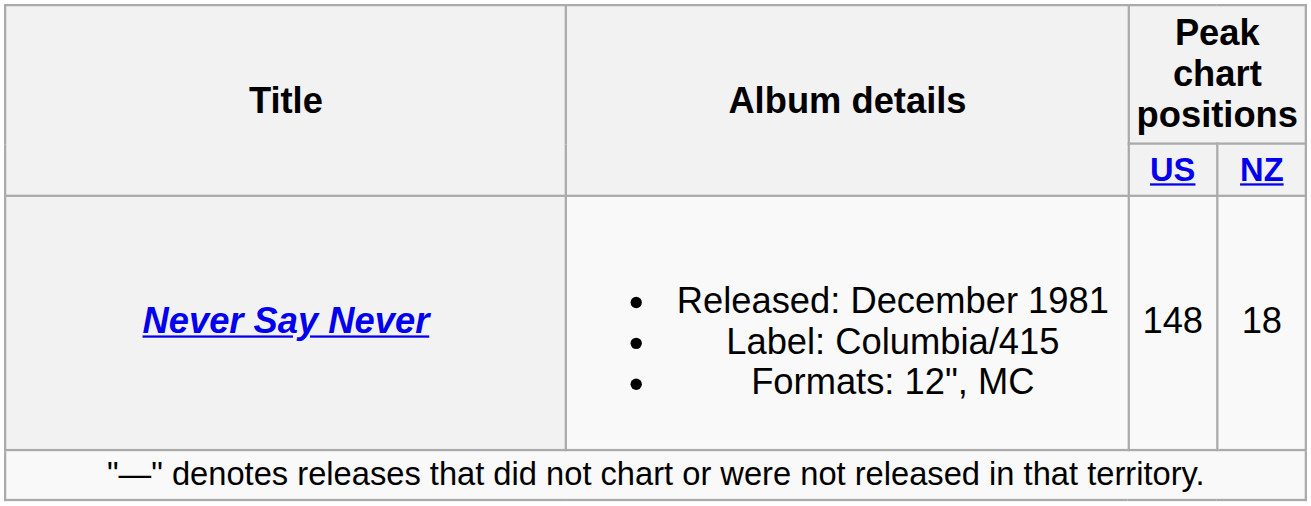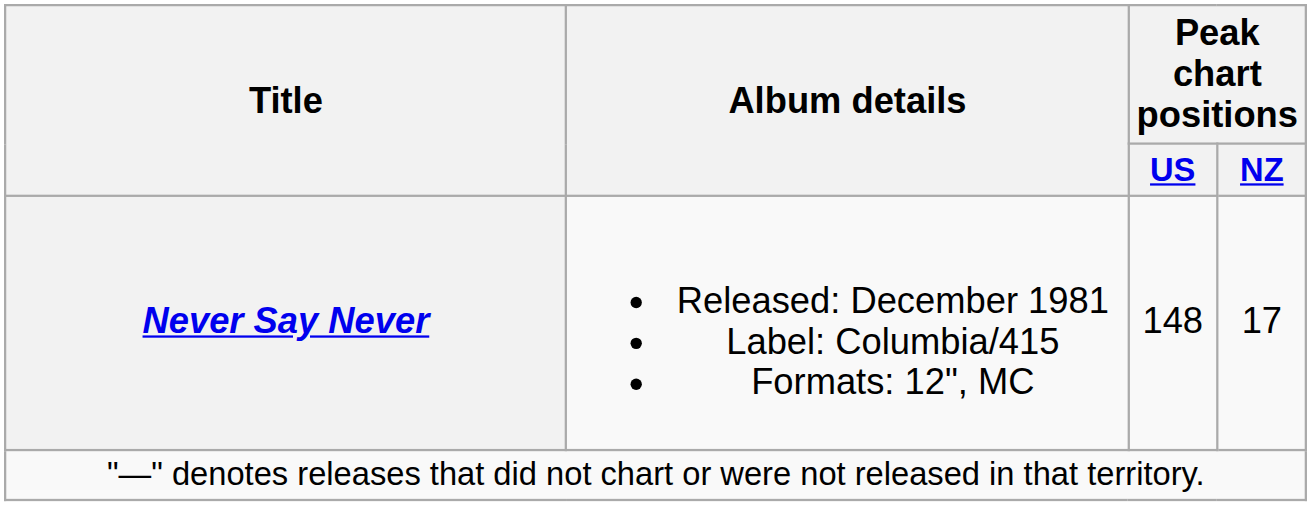Never Say Never | Peak chart positions / NZ: 18 -> 17
